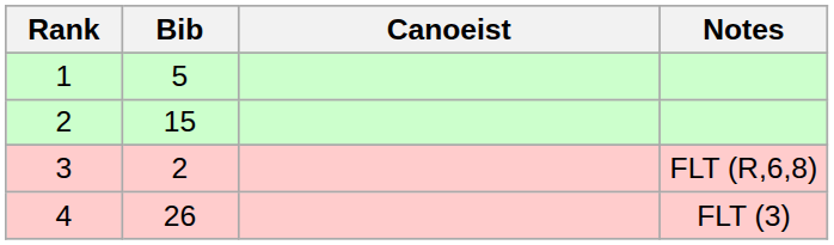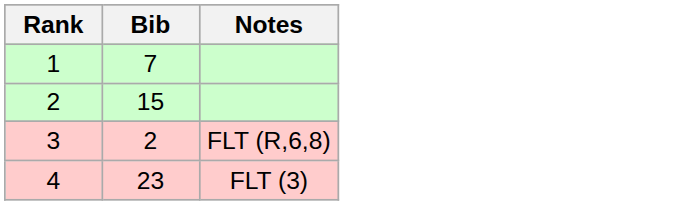- column: Canoeist
1 | Bib: 5 -> 7
4 | Bib: 26 -> 23
